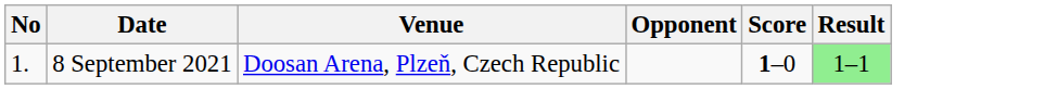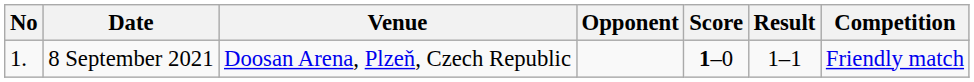+ column: Competition | Friendly match
8 September 2021 | Result: lightgreen background -> no background
